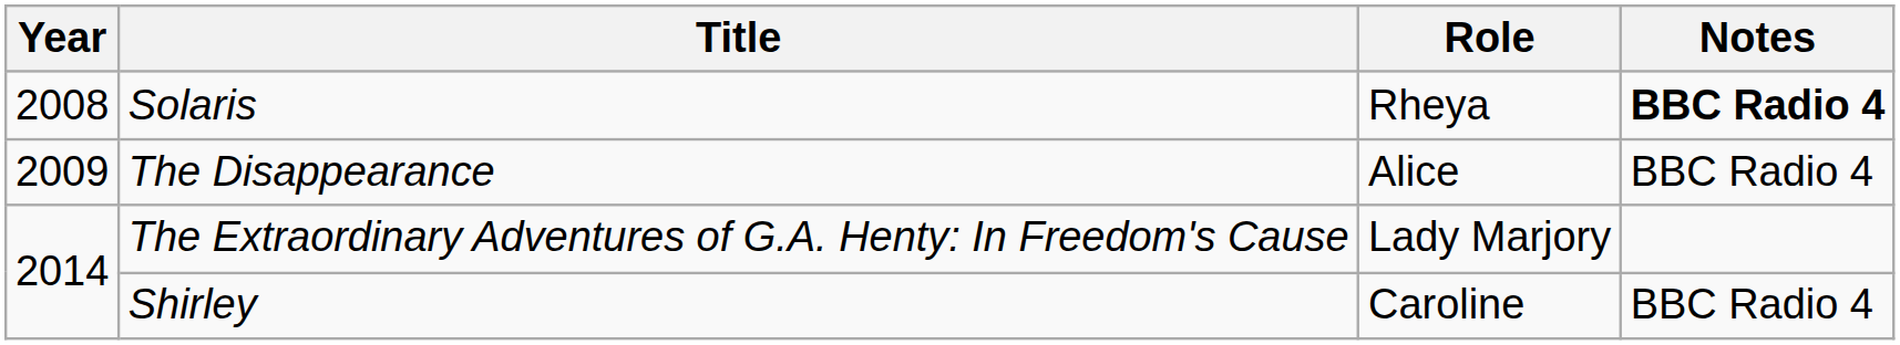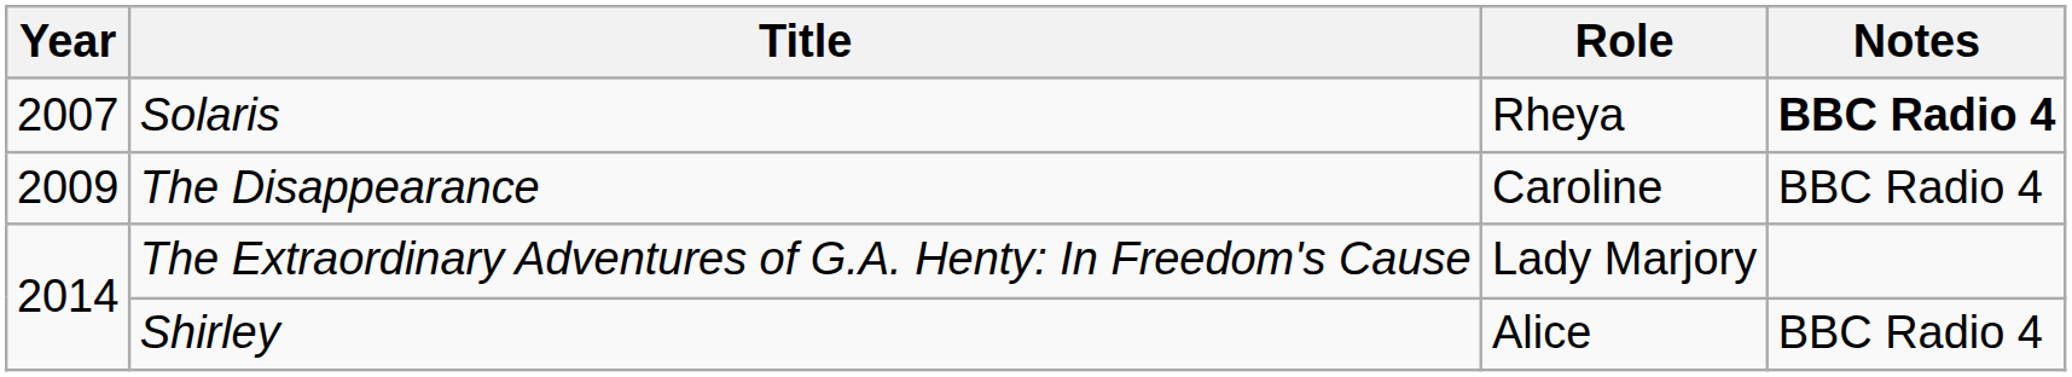Solaris | Year: 2008 -> 2007
The Disappearance | Role: Alice -> Caroline
Shirley | Role: Caroline -> Alice
